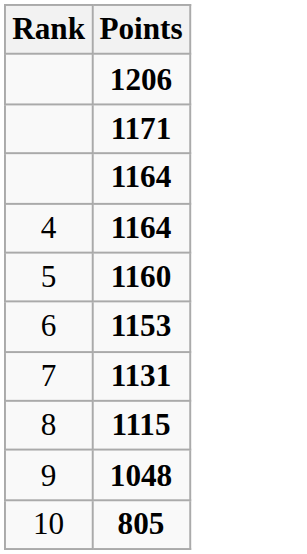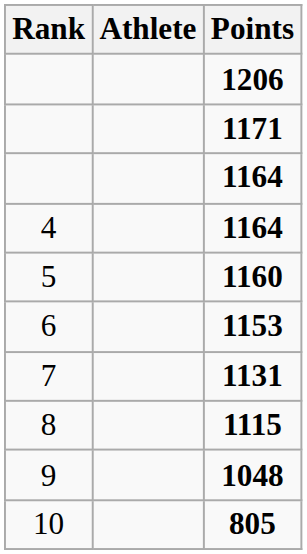+ column: Athlete
